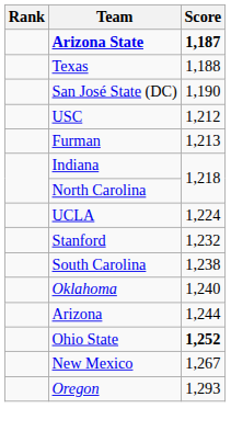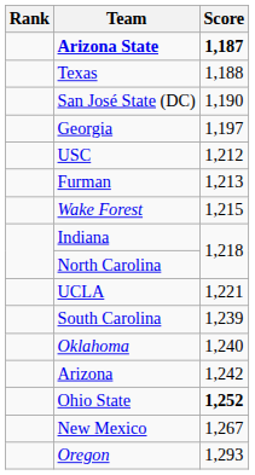+ row: Georgia | 1,197
+ row: Wake Forest | 1,215
UCLA | Score: 1,224 -> 1,221
- row: Stanford | 1,232
South Carolina | Score: 1,238 -> 1,239
Arizona | Score: 1,244 -> 1,242
